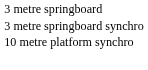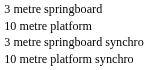+ row: 10 metre platform
